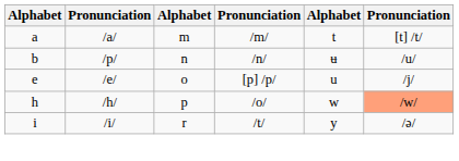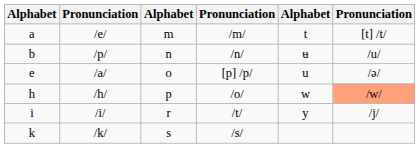a | column 2: /a/ -> /e/
e | column 2: /e/ -> /a/
e | column 6: /j/ -> /ə/
i | column 6: /ə/ -> /j/
+ row: k | /k/ | s | /s/
